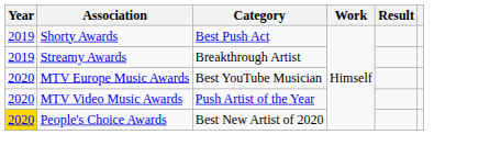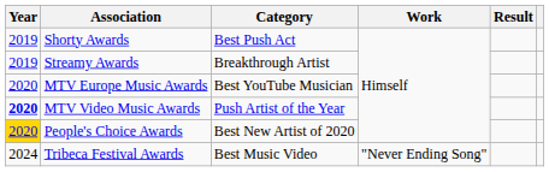MTV Video Music Awards | Year: normal -> bold
+ row: 2024 | Tribeca Festival Awards | Best Music Video | "Never Ending Song"
